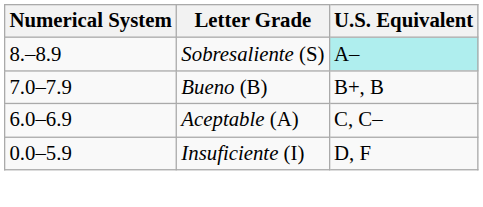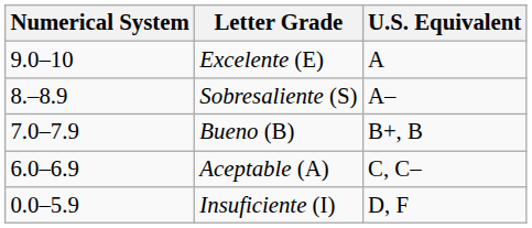+ row: 9.0–10 | Excelente (E) | A
Sobresaliente (S) | U.S. Equivalent: paleturquoise background -> no background
